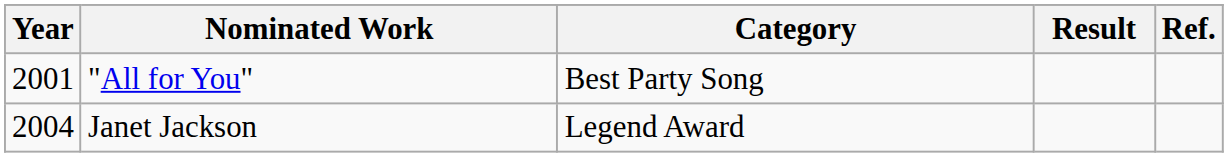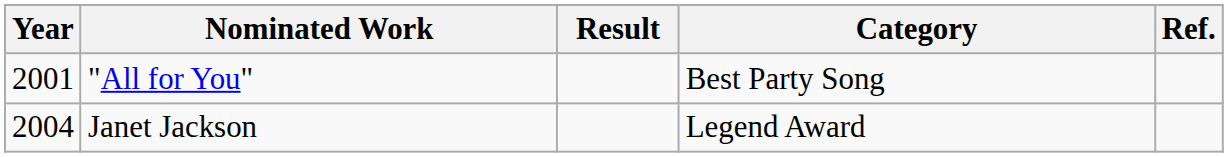columns swapped: Category <-> Result
